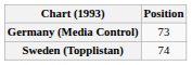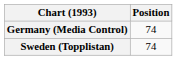Germany (Media Control) | Position: 73 -> 74
